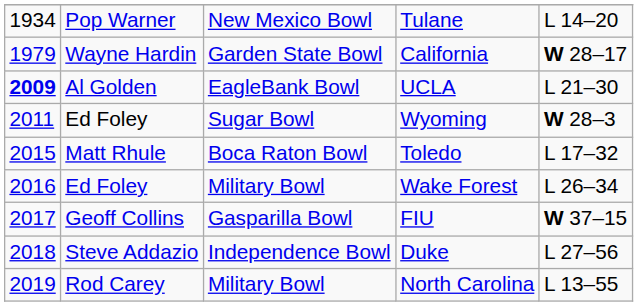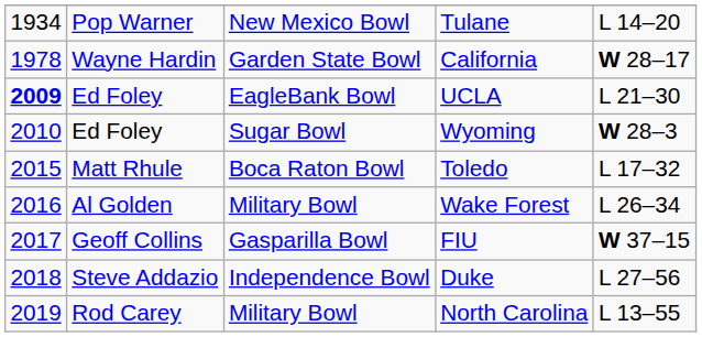California | column 1: 1979 -> 1978
UCLA | column 2: Al Golden -> Ed Foley
Wyoming | column 1: 2011 -> 2010
Wake Forest | column 2: Ed Foley -> Al Golden
